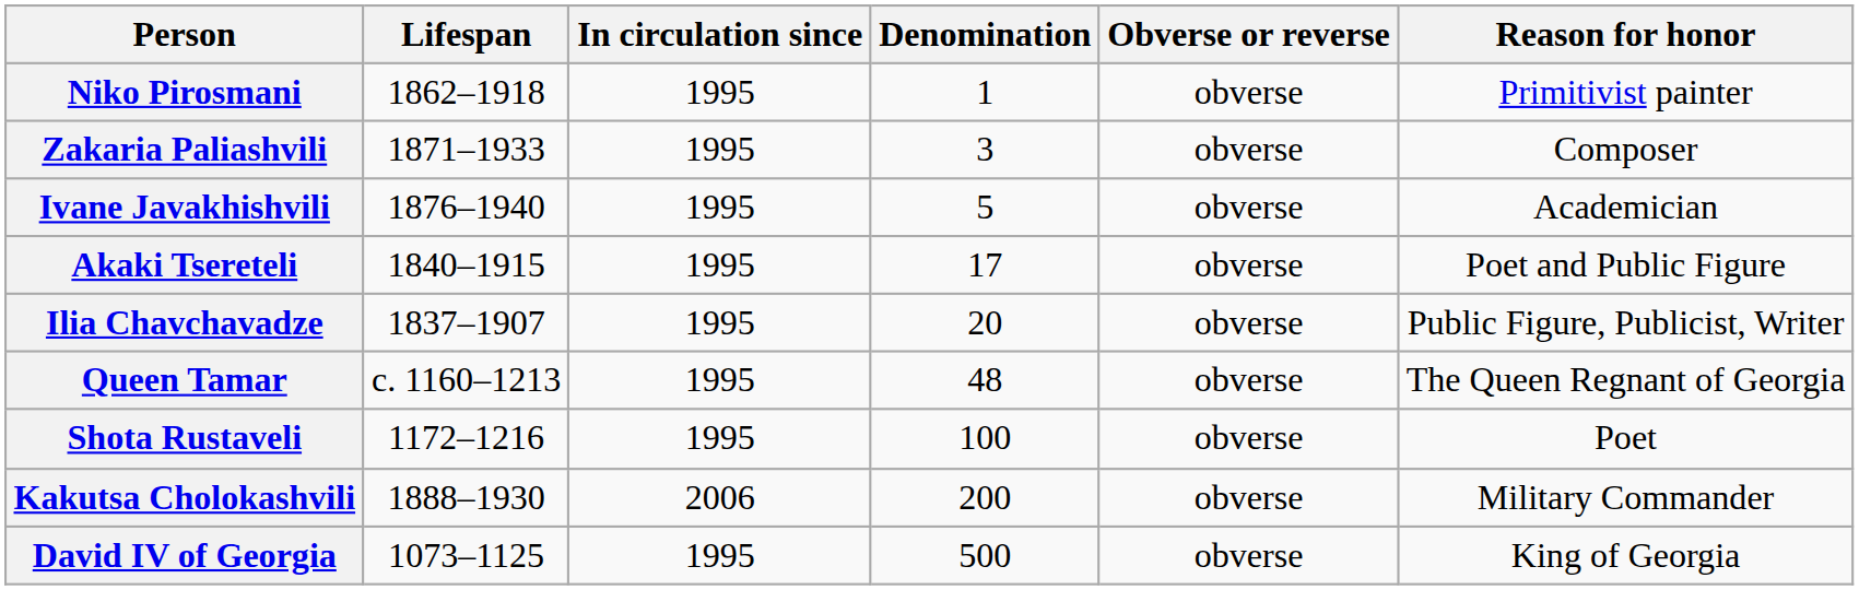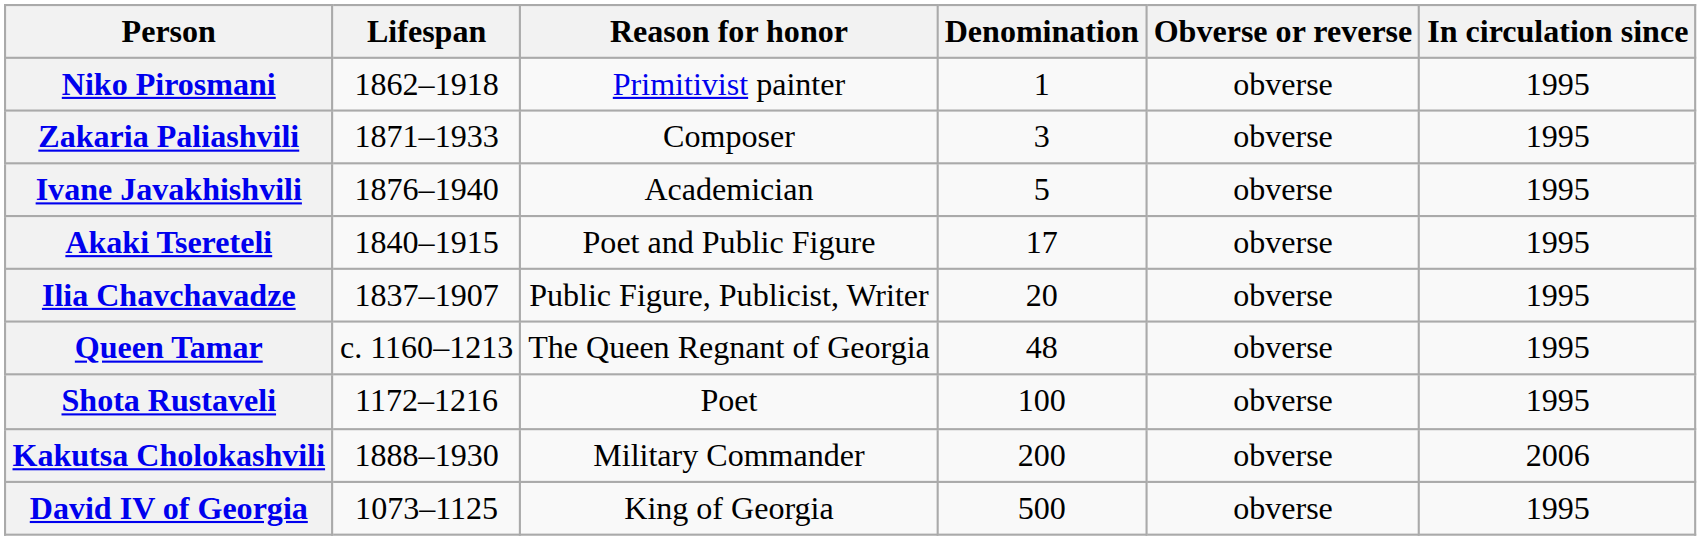columns swapped: Reason for honor <-> In circulation since
